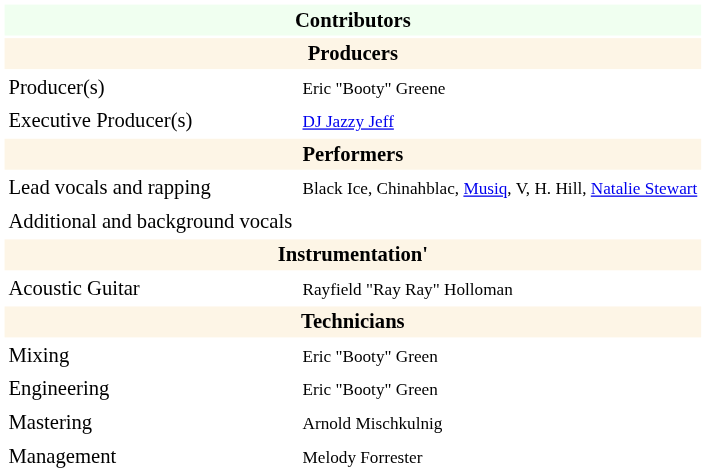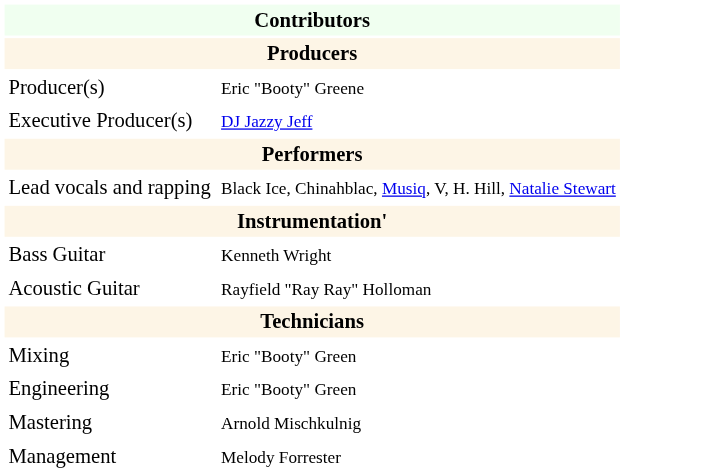- row: Additional and background vocals
+ row: Bass Guitar | Kenneth Wright
